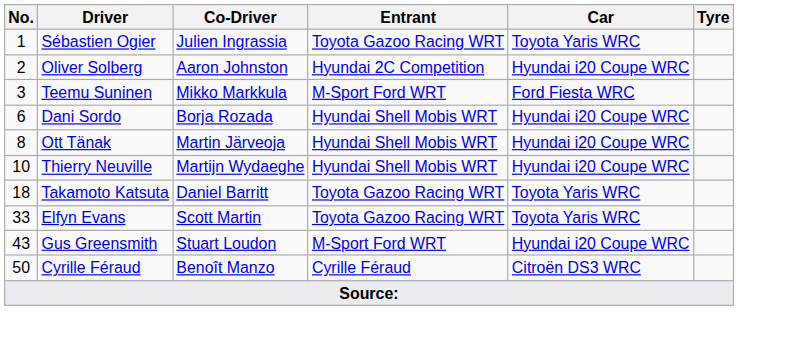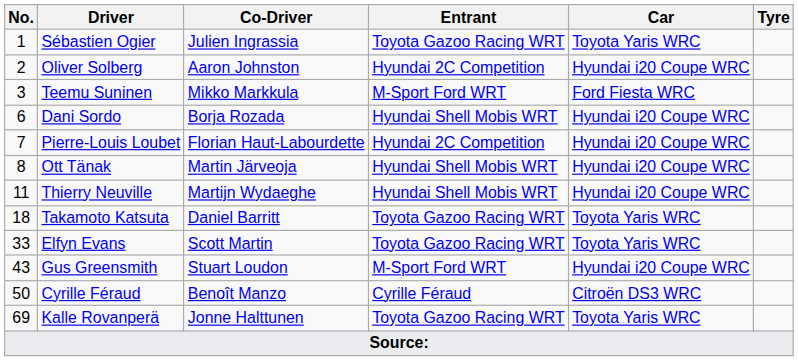+ row: 7 | Pierre-Louis Loubet | Florian Haut-Labourdette | Hyundai 2C Competition | Hyundai i20 Coupe WRC
Thierry Neuville | No.: 10 -> 11
+ row: 69 | Kalle Rovanperä | Jonne Halttunen | Toyota Gazoo Racing WRT | Toyota Yaris WRC
